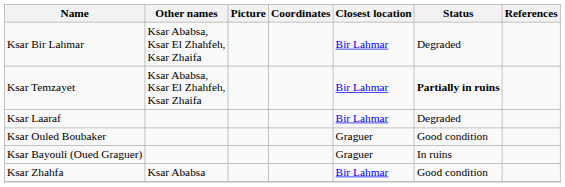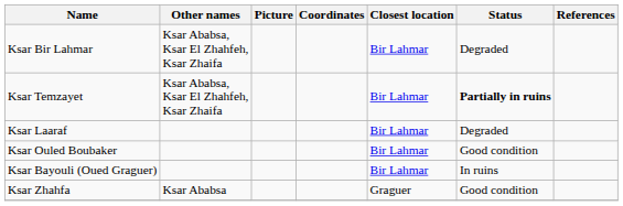Ksar Ouled Boubaker | Closest location: Graguer -> Bir Lahmar
Ksar Bayouli (Oued Graguer) | Closest location: Graguer -> Bir Lahmar
Ksar Zhahfa | Closest location: Bir Lahmar -> Graguer
